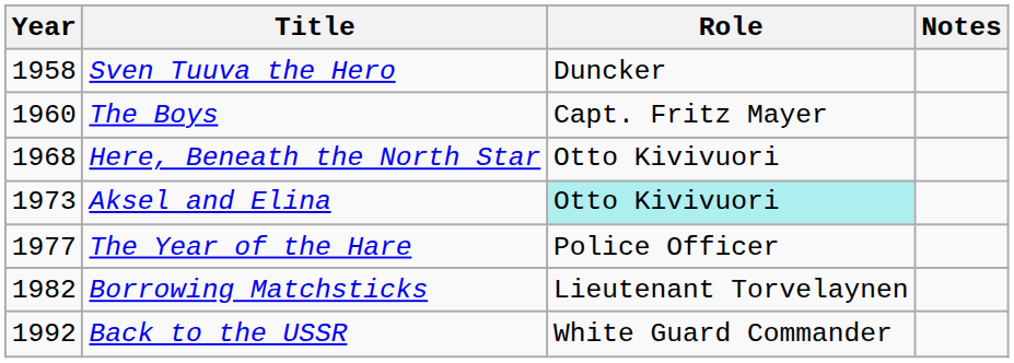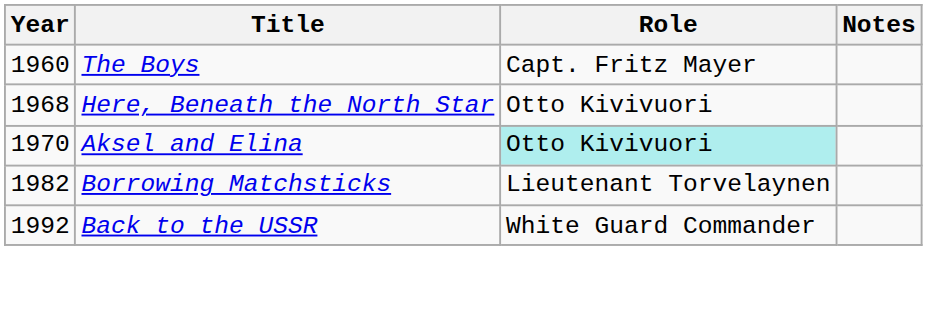- row: 1958 | Sven Tuuva the Hero | Duncker
Aksel and Elina | Year: 1973 -> 1970
- row: 1977 | The Year of the Hare | Police Officer
